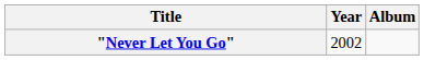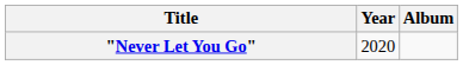"Never Let You Go" | Year: 2002 -> 2020
